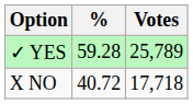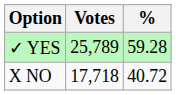columns swapped: Votes <-> %
